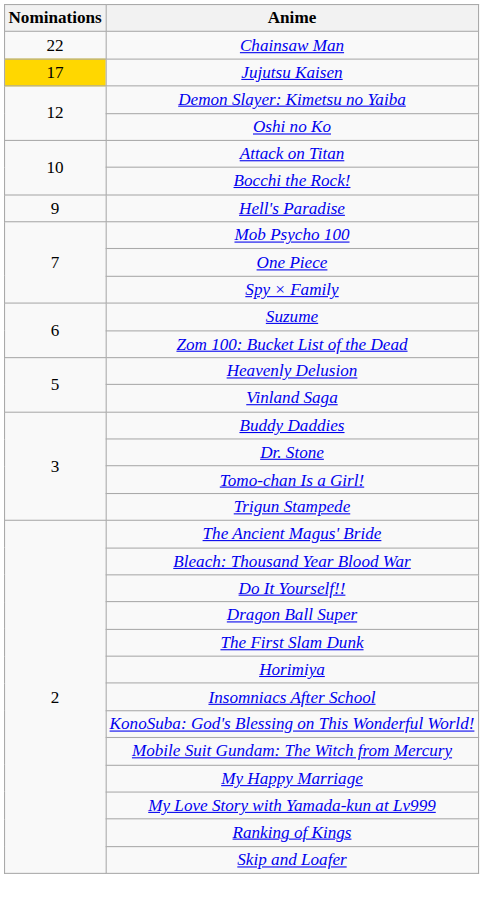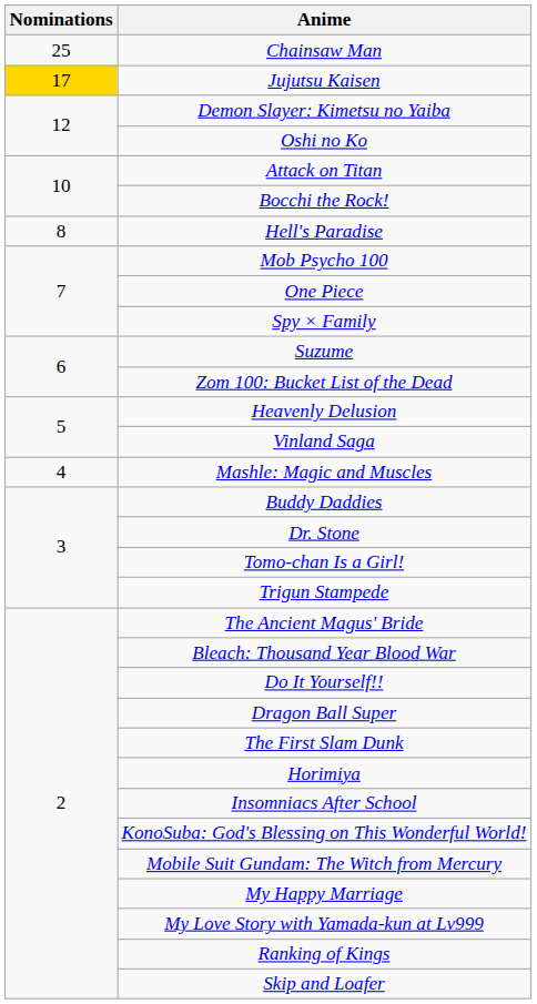Chainsaw Man | Nominations: 22 -> 25
Hell's Paradise | Nominations: 9 -> 8
+ row: 4 | Mashle: Magic and Muscles
